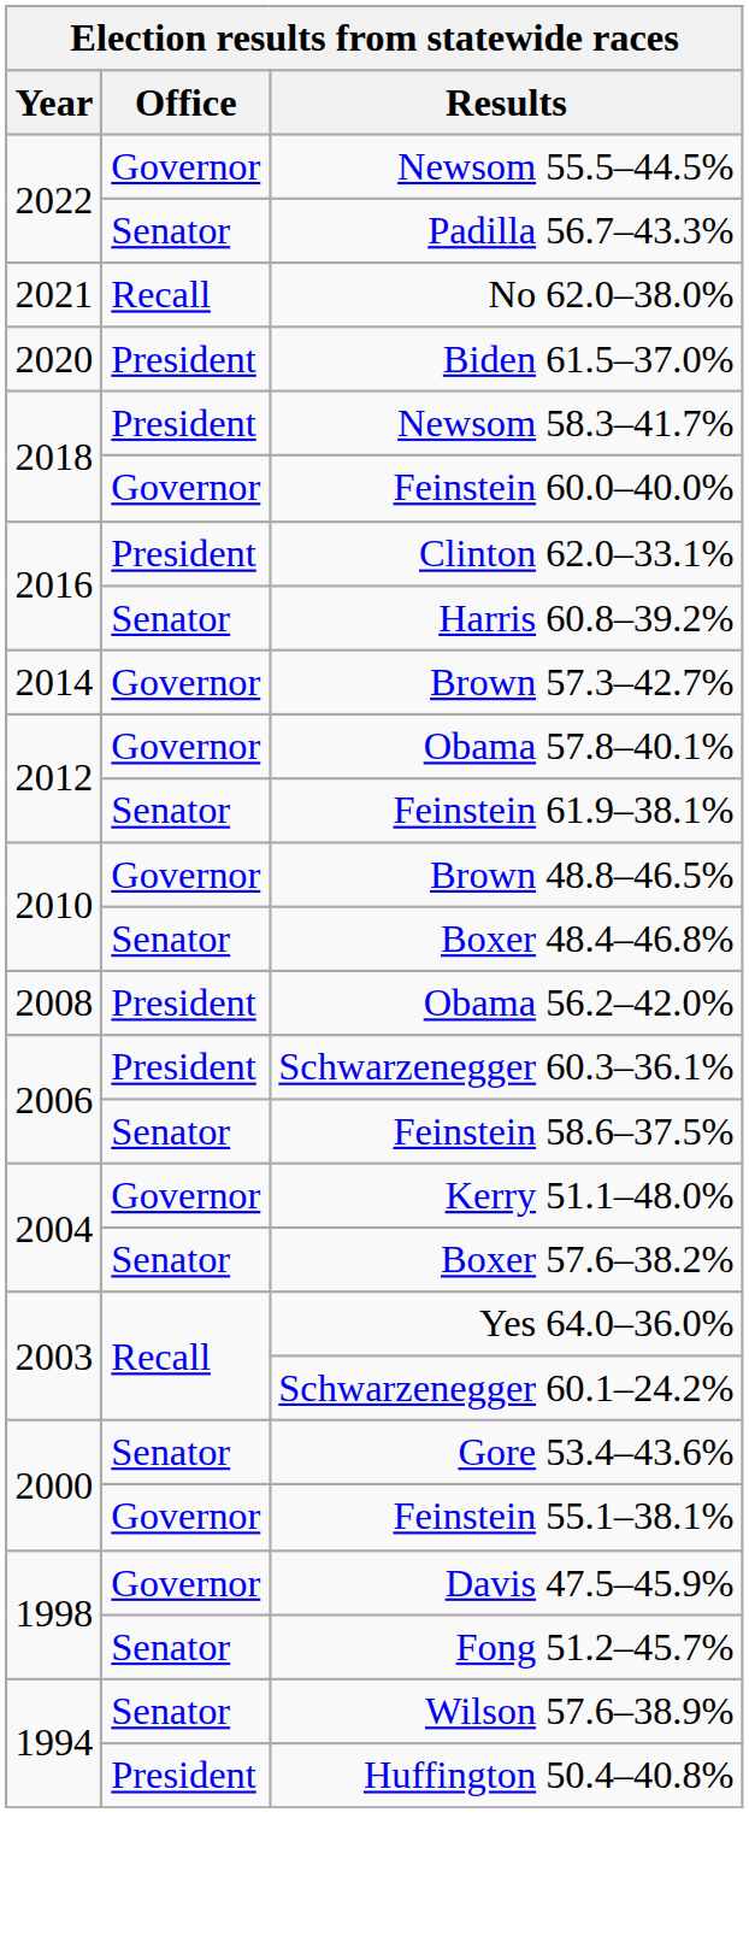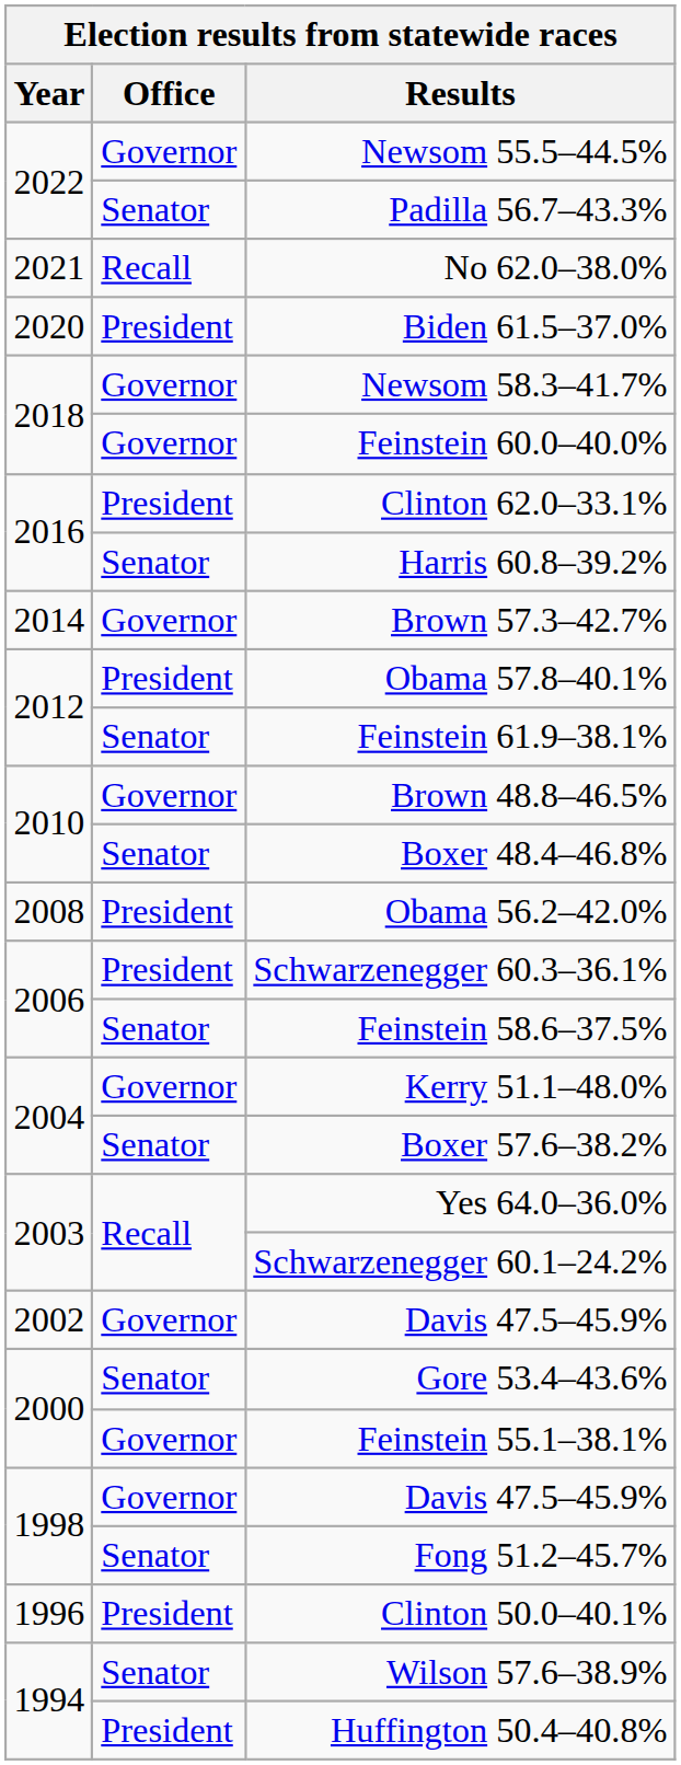Newsom 58.3–41.7% | Office: President -> Governor
Obama 57.8–40.1% | Office: Governor -> President
+ row: 2002 | Governor | Davis 47.5–45.9%
+ row: 1996 | President | Clinton 50.0–40.1%
